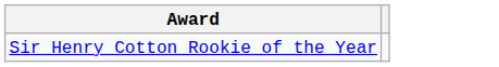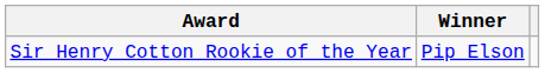+ column: Winner | Pip Elson
